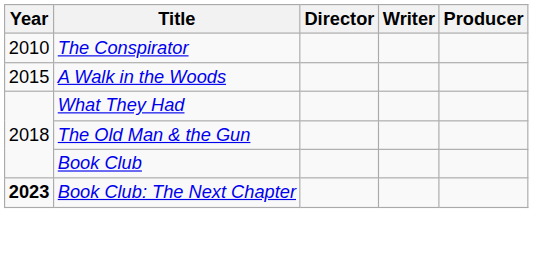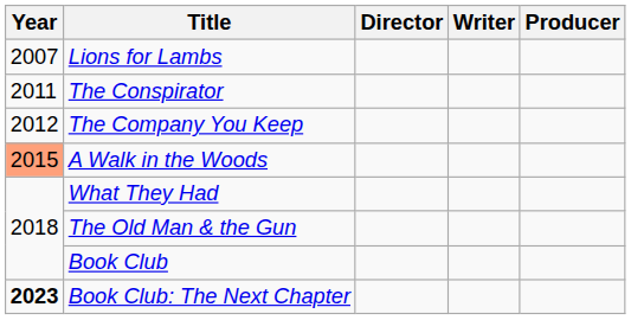+ row: 2007 | Lions for Lambs
The Conspirator | Year: 2010 -> 2011
+ row: 2012 | The Company You Keep
A Walk in the Woods | Year: no background -> lightsalmon background
